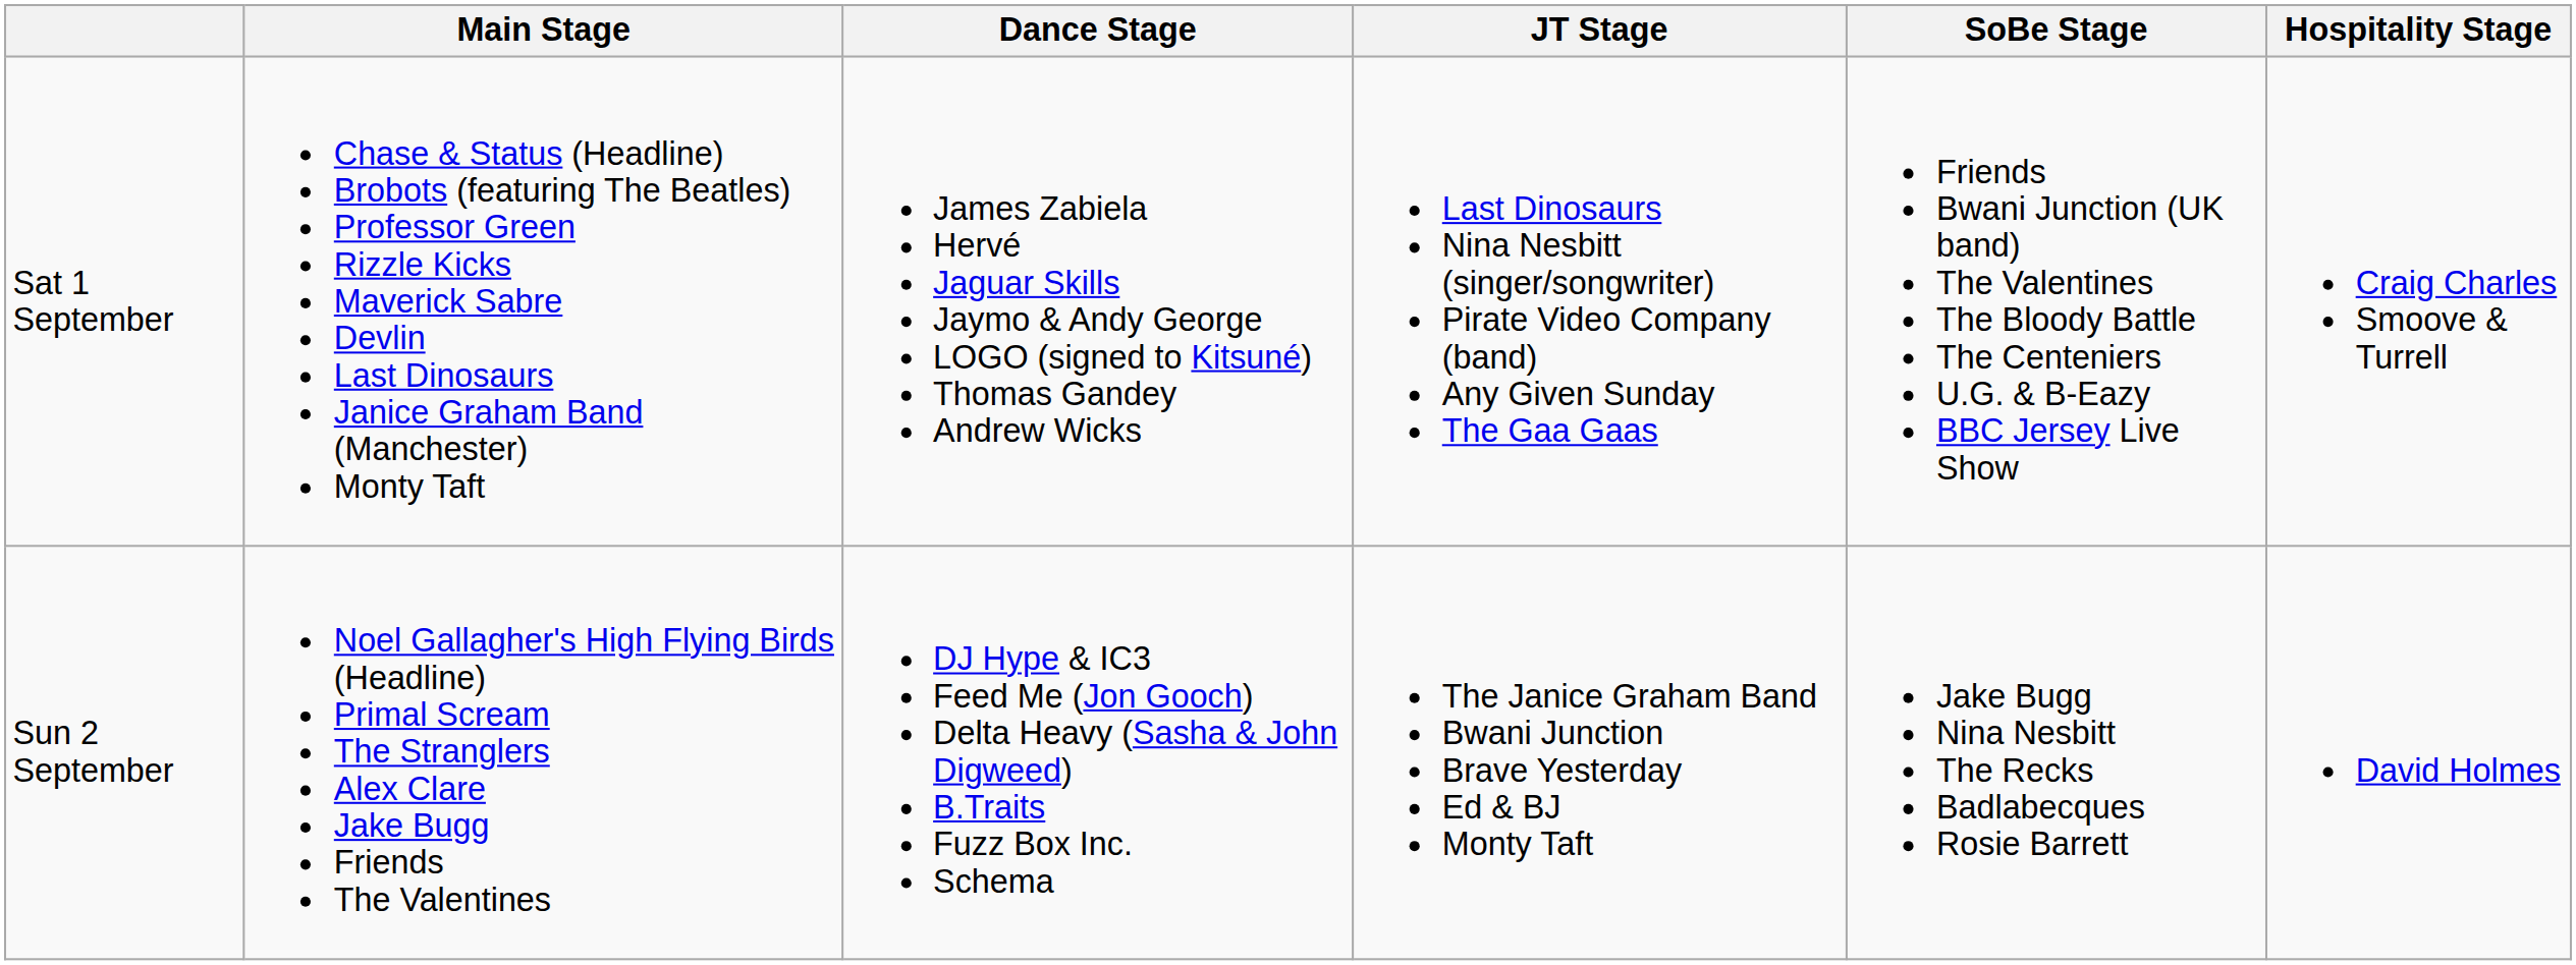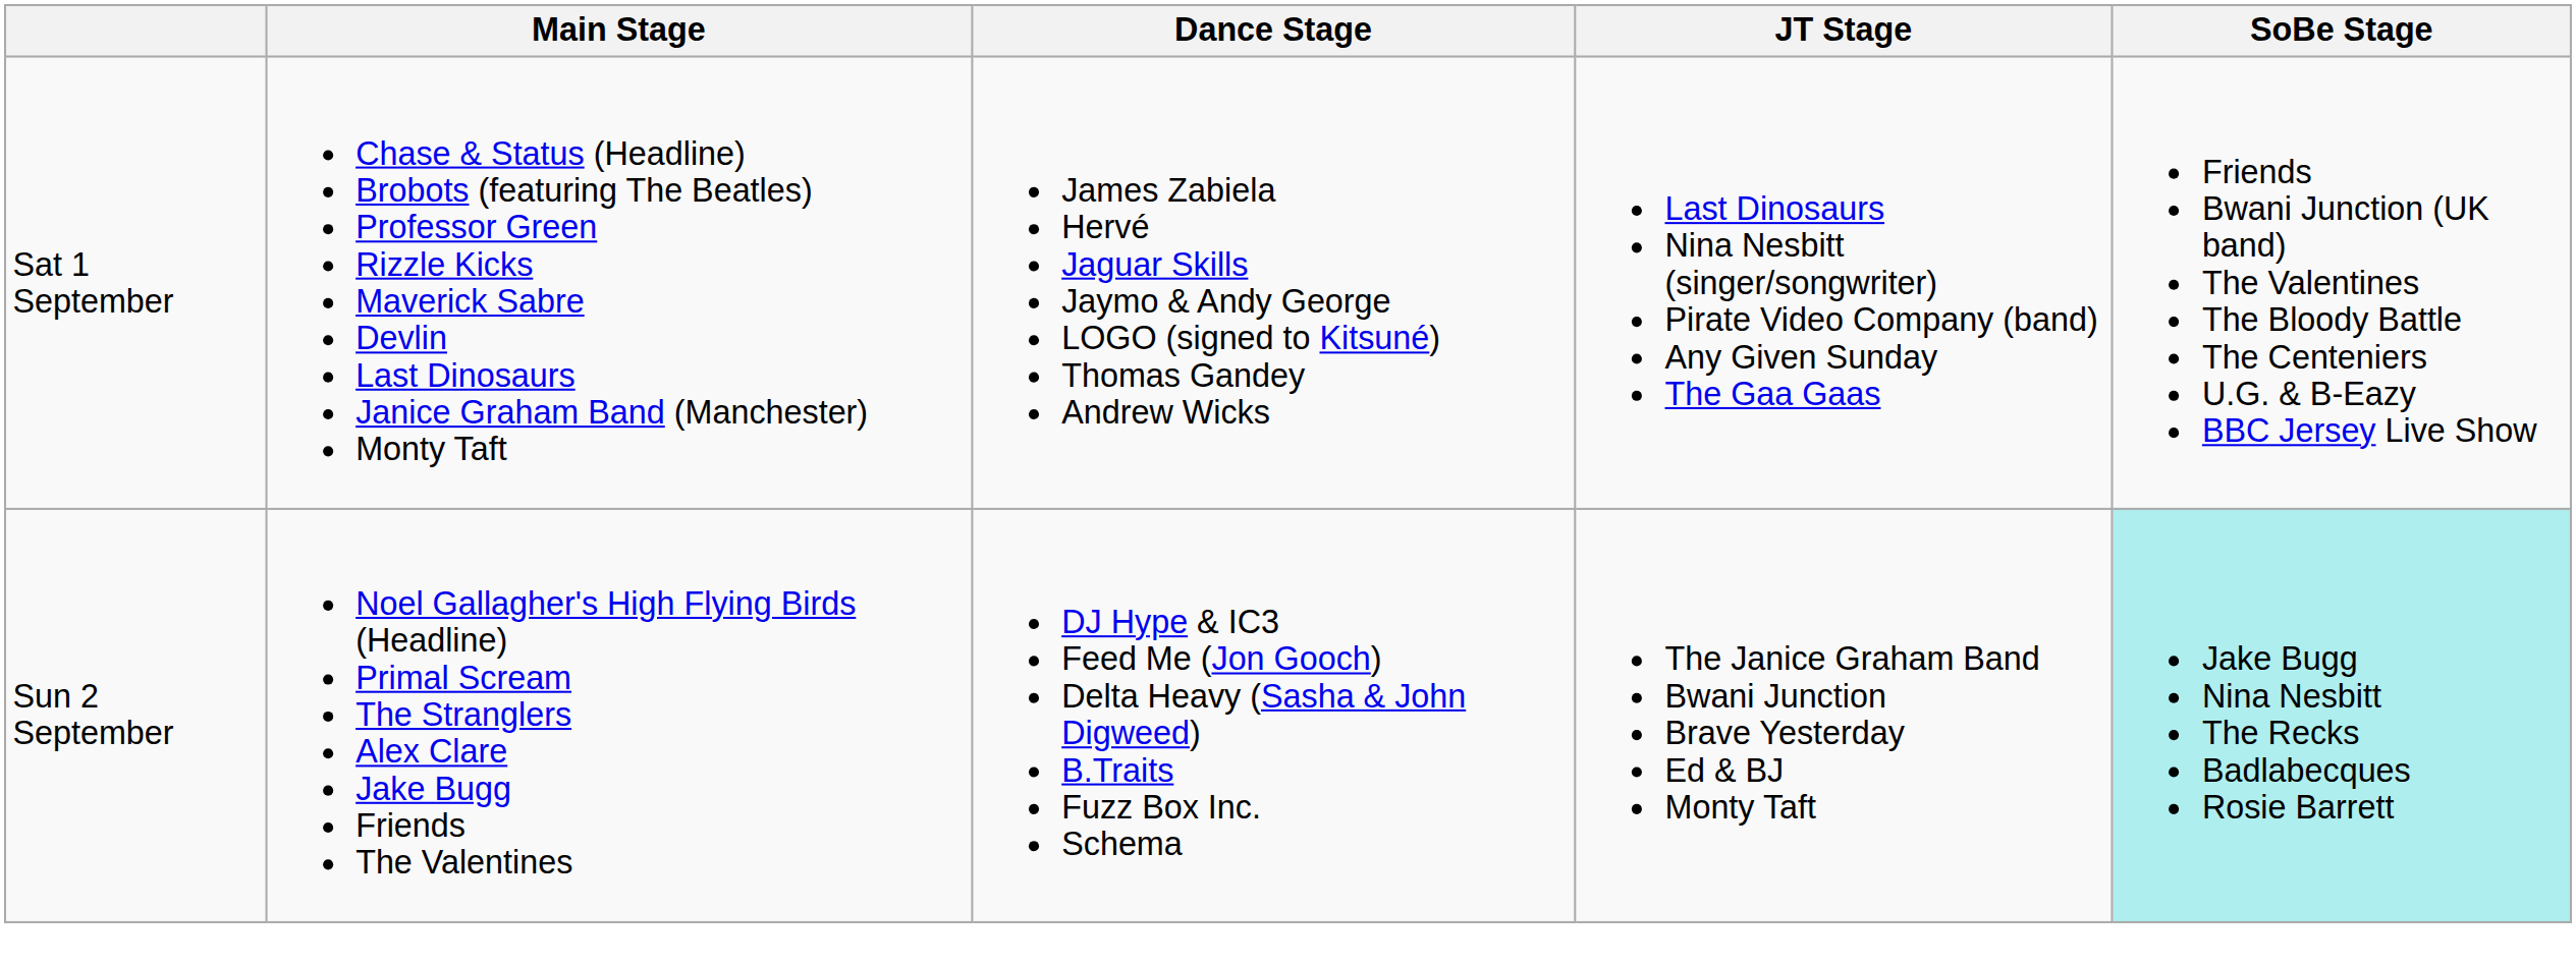- column: Hospitality Stage | Craig Charles Smoove & Turrell | David Holmes
Sun 2 September | SoBe Stage: no background -> paleturquoise background
